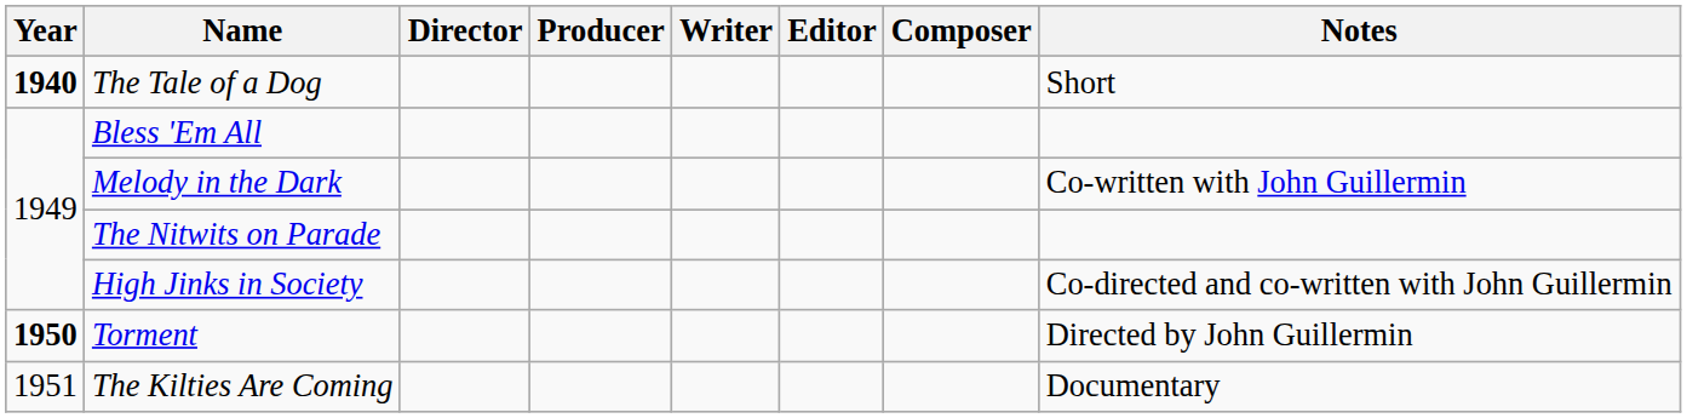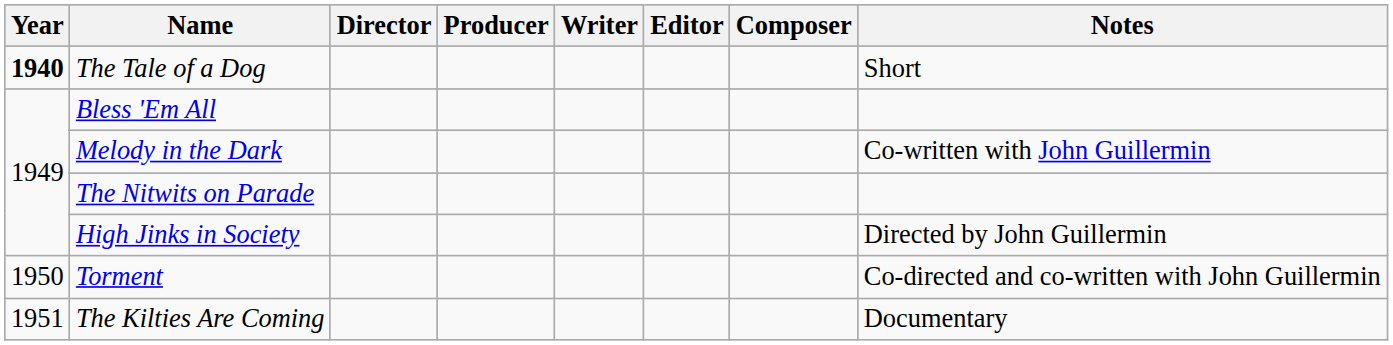High Jinks in Society | Notes: Co-directed and co-written with John Guillermin -> Directed by John Guillermin
Torment | Year: bold -> normal
Torment | Notes: Directed by John Guillermin -> Co-directed and co-written with John Guillermin
